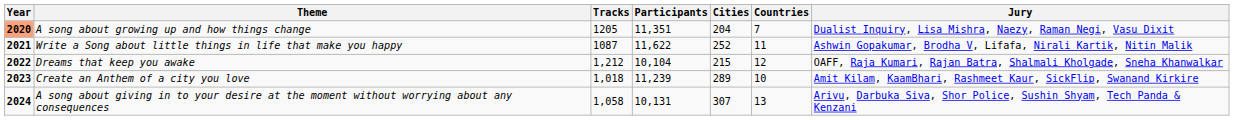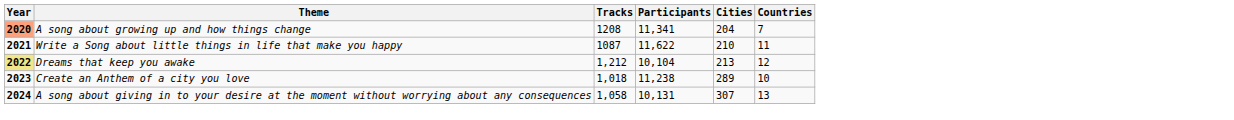- column: Jury | Dualist Inquiry, Lisa Mishra, Naezy, Raman Negi, Vasu Dixit | Ashwin Gopakumar, Brodha V, Lifafa, Nirali Kartik, Nitin Malik | OAFF, Raja Kumari, Rajan Batra, Shalmali Kholgade, Sneha Khanwalkar | Amit Kilam, KaamBhari, Rashmeet Kaur, SickFlip, Swanand Kirkire | Arivu, Darbuka Siva, Shor Police, Sushin Shyam, Tech Panda & Kenzani
A song about growing up and how things change | Tracks: 1205 -> 1208
A song about growing up and how things change | Participants: 11,351 -> 11,341
Write a Song about little things in life that make you happy | Cities: 252 -> 210
Dreams that keep you awake | Year: no background -> khaki background
Dreams that keep you awake | Cities: 215 -> 213
Create an Anthem of a city you love | Participants: 11,239 -> 11,238
